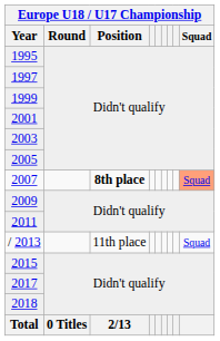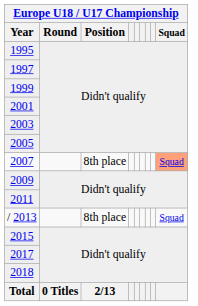2007 | Europe U18 / U17 Championship / Position: bold -> normal
/ 2013 | Europe U18 / U17 Championship / Position: 11th place -> 8th place
